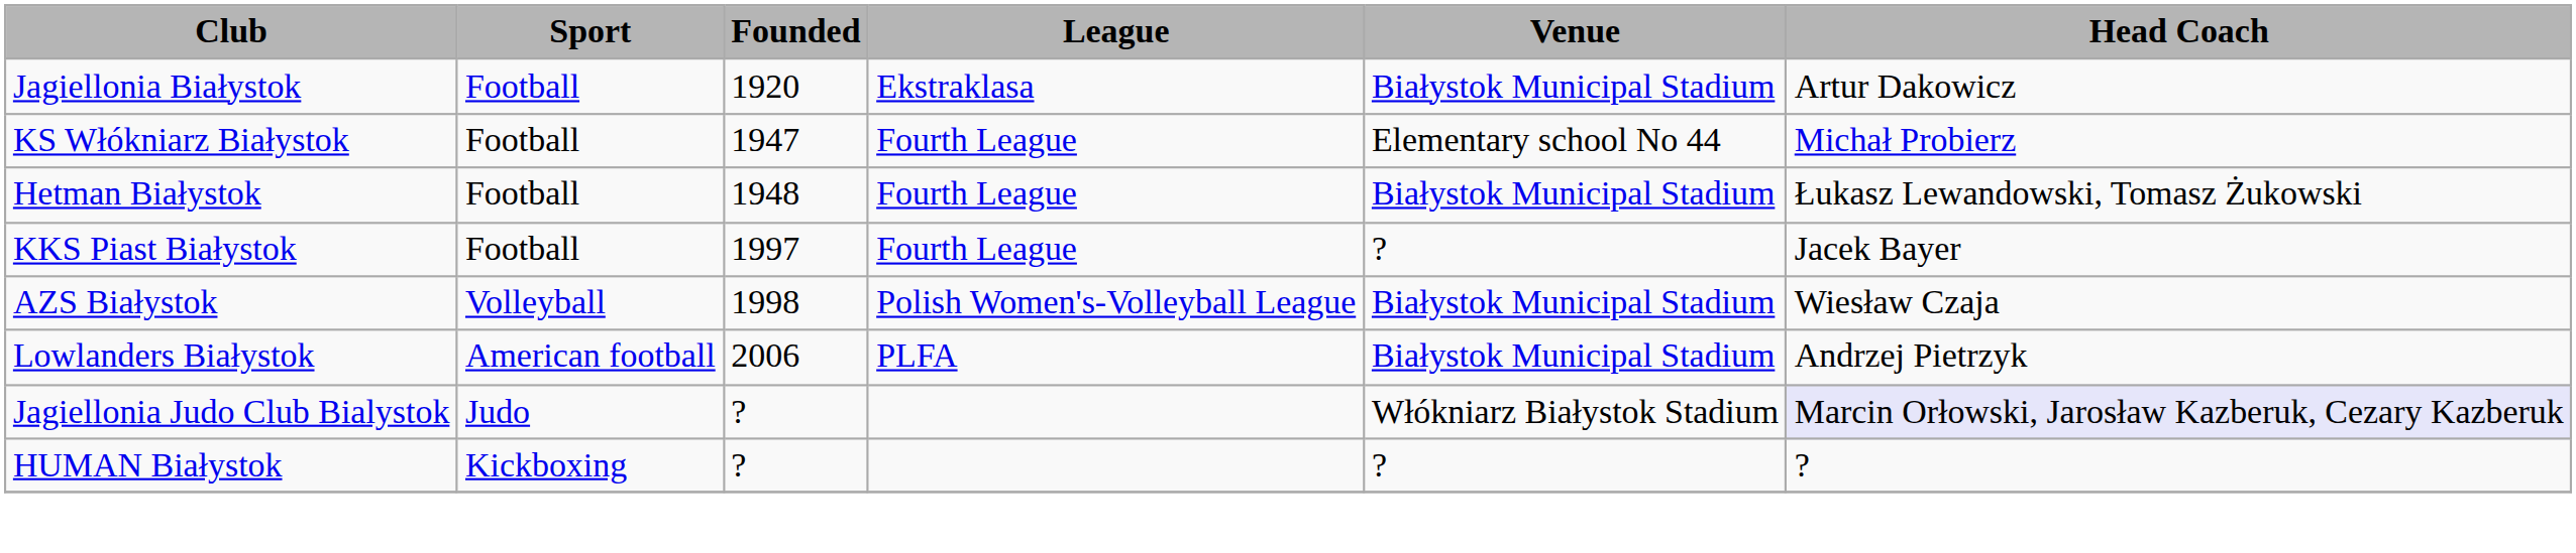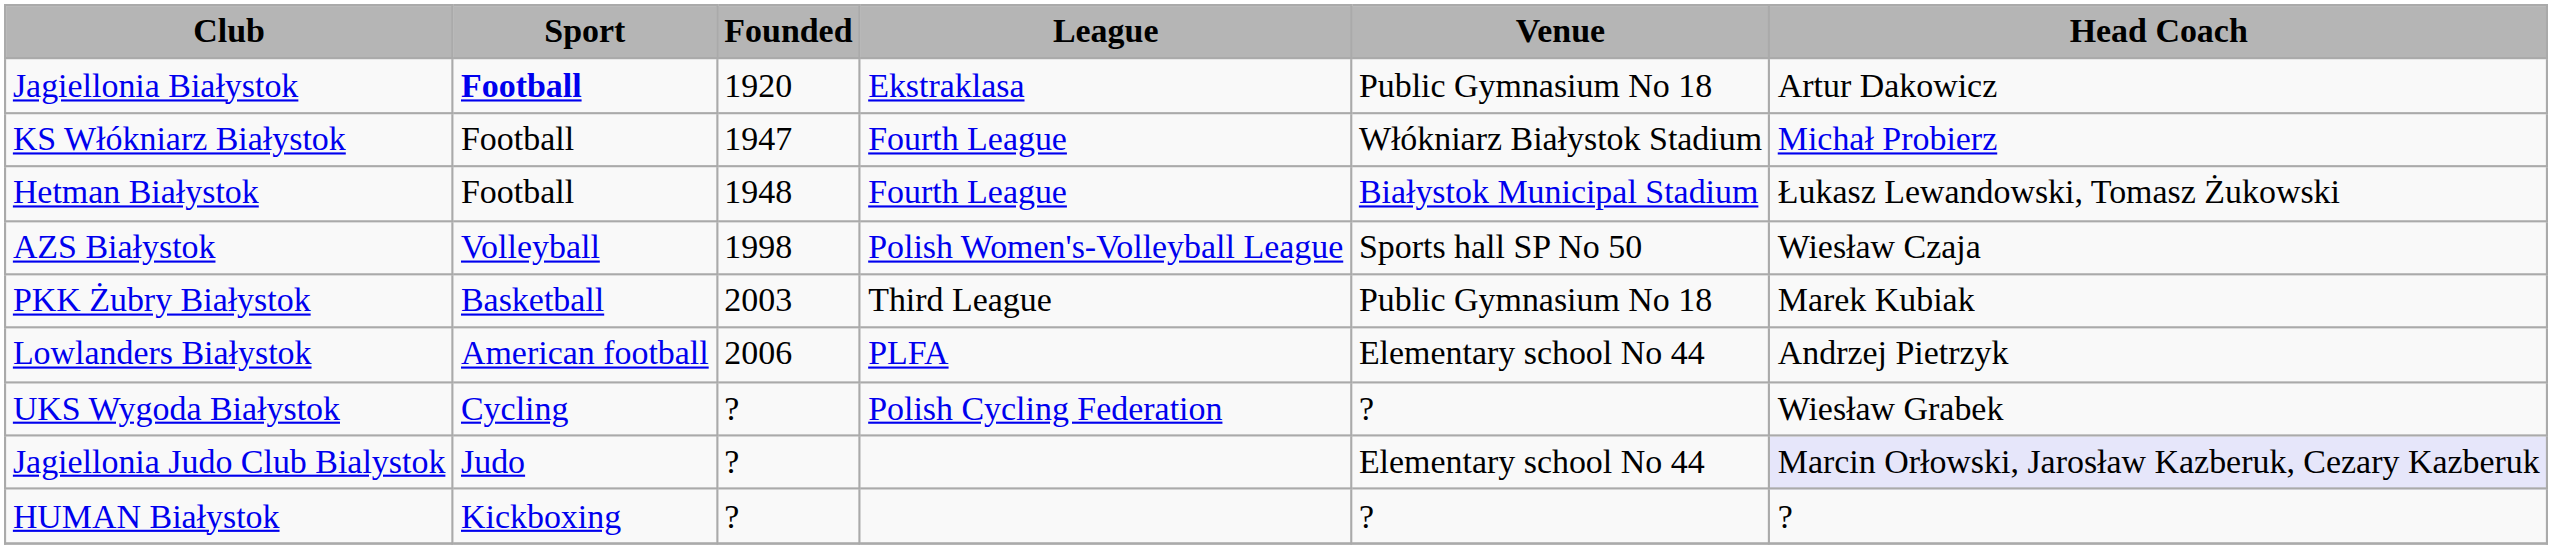Jagiellonia Białystok | Sport: normal -> bold
Jagiellonia Białystok | Venue: Białystok Municipal Stadium -> Public Gymnasium No 18
KS Włókniarz Białystok | Venue: Elementary school No 44 -> Włókniarz Białystok Stadium
- row: KKS Piast Białystok | Football | 1997 | Fourth League | ? | Jacek Bayer
AZS Białystok | Venue: Białystok Municipal Stadium -> Sports hall SP No 50
+ row: PKK Żubry Białystok | Basketball | 2003 | Third League | Public Gymnasium No 18 | Marek Kubiak
Lowlanders Białystok | Venue: Białystok Municipal Stadium -> Elementary school No 44
+ row: UKS Wygoda Białystok | Cycling | ? | Polish Cycling Federation | ? | Wiesław Grabek
Jagiellonia Judo Club Bialystok | Venue: Włókniarz Białystok Stadium -> Elementary school No 44
